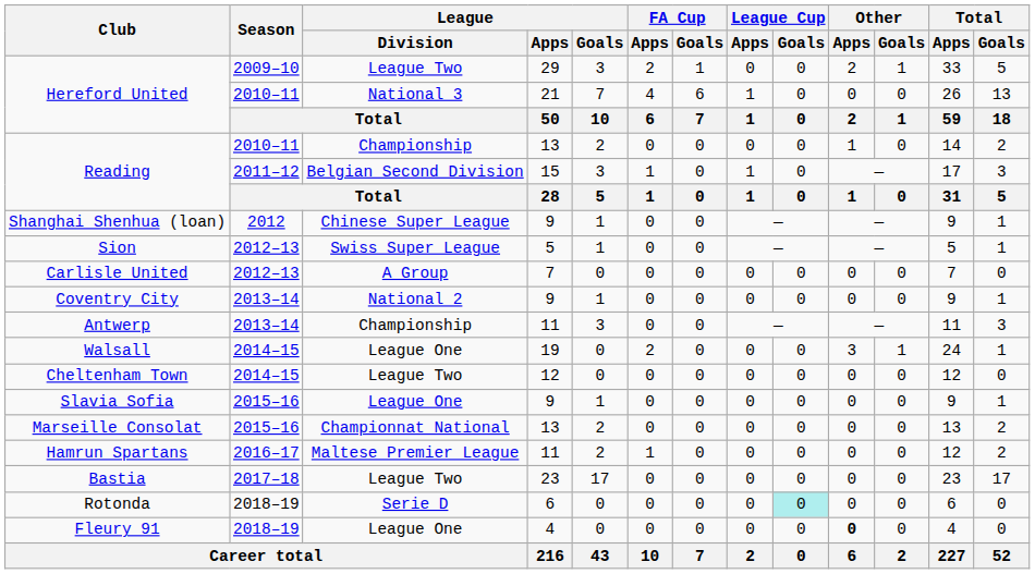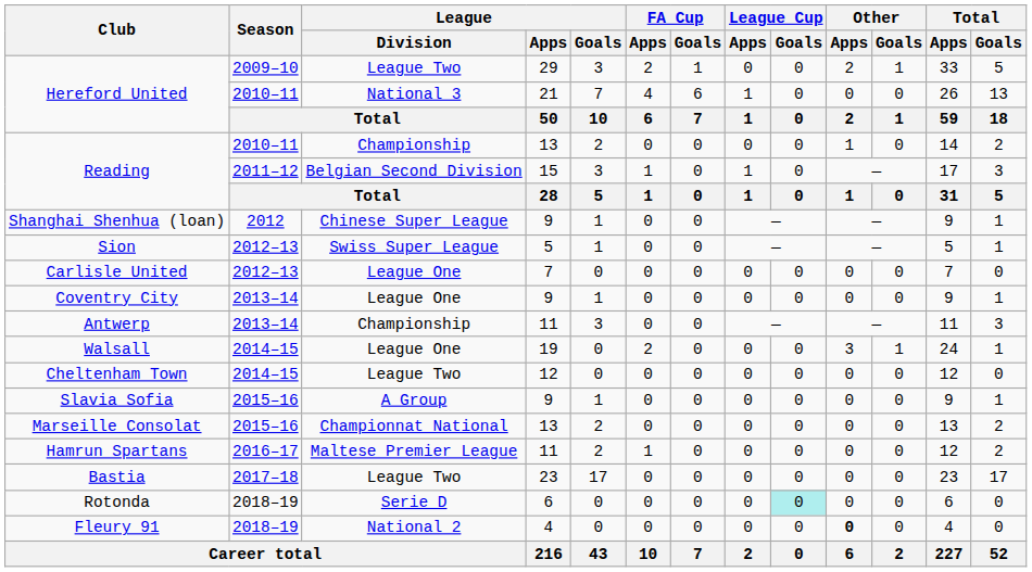Carlisle United | League / Division: A Group -> League One
Coventry City | League / Division: National 2 -> League One
Slavia Sofia | League / Division: League One -> A Group
Fleury 91 | League / Division: League One -> National 2
